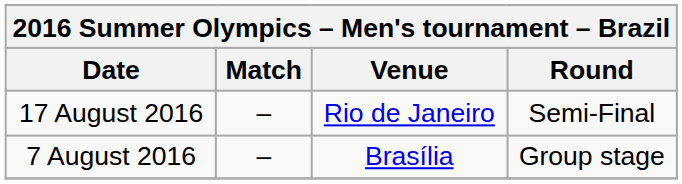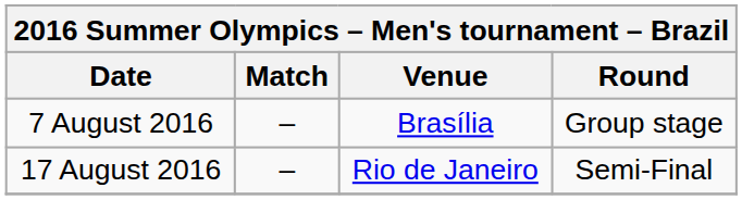rows swapped: 7 August 2016 <-> 17 August 2016
